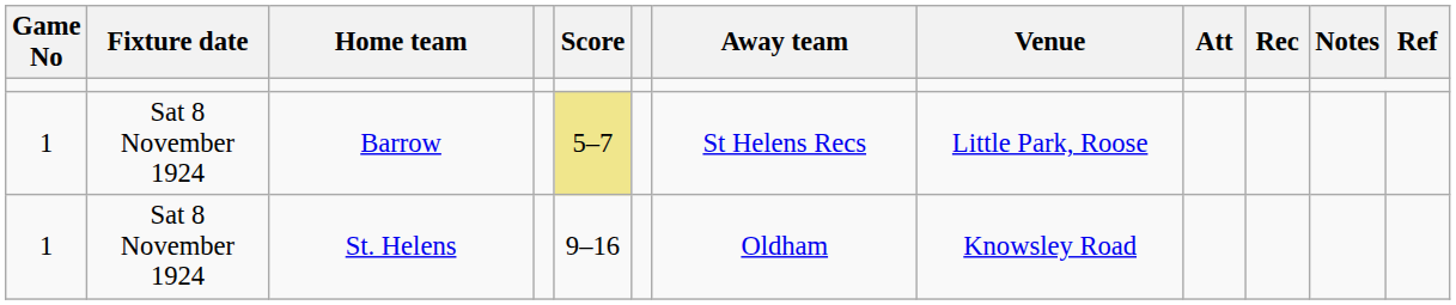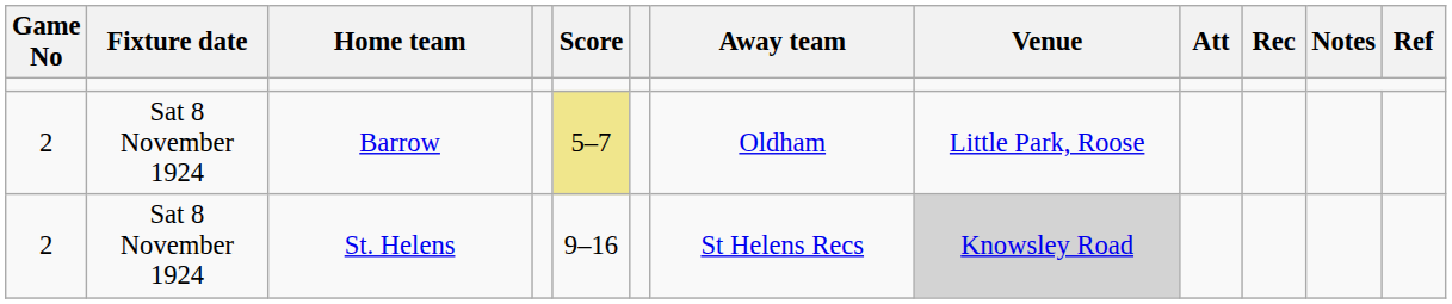Barrow | Game No: 1 -> 2
Barrow | Away team: St Helens Recs -> Oldham
St. Helens | Game No: 1 -> 2
St. Helens | Away team: Oldham -> St Helens Recs
St. Helens | Venue: no background -> lightgrey background
